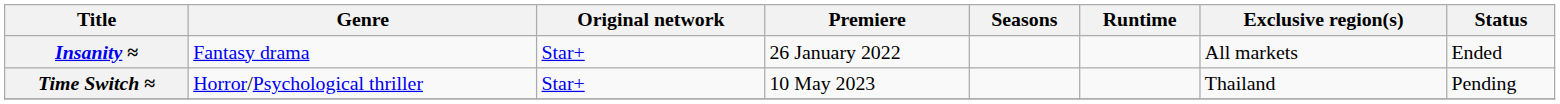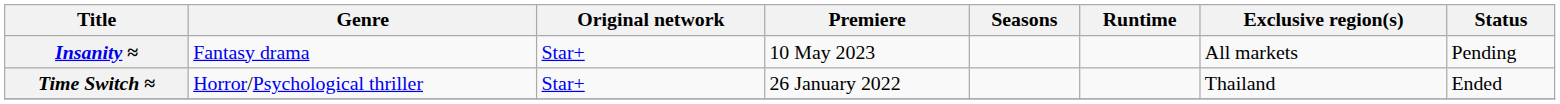Insanity ≈ | Premiere: 26 January 2022 -> 10 May 2023
Insanity ≈ | Status: Ended -> Pending
Time Switch ≈ | Premiere: 10 May 2023 -> 26 January 2022
Time Switch ≈ | Status: Pending -> Ended
